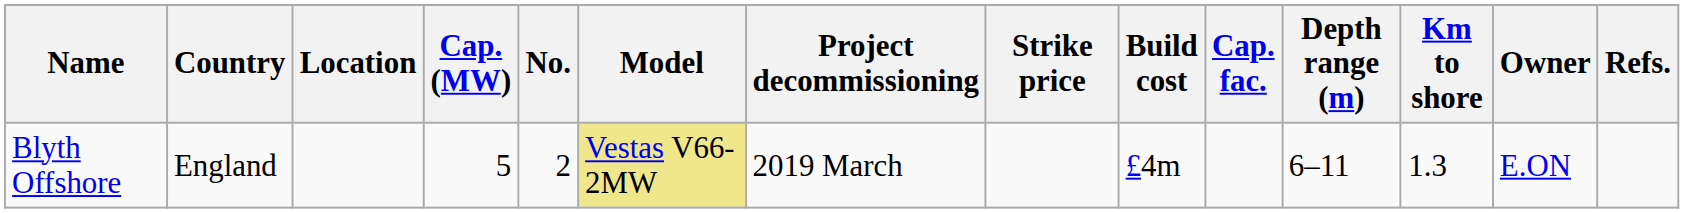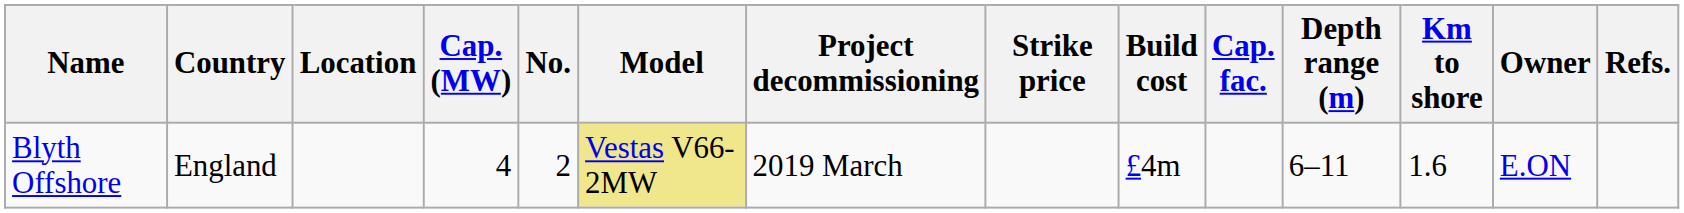Blyth Offshore | Cap. (MW): 5 -> 4
Blyth Offshore | Km to shore: 1.3 -> 1.6
